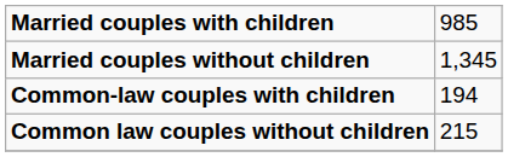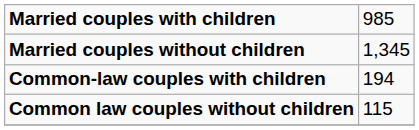Common law couples without children | column 2: 215 -> 115
